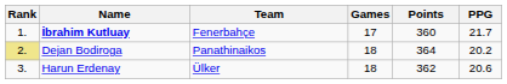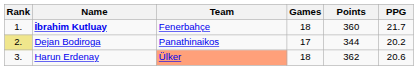İbrahim Kutluay | Games: 17 -> 18
Dejan Bodiroga | Games: 18 -> 17
Dejan Bodiroga | Points: 364 -> 344
Harun Erdenay | Team: no background -> lightsalmon background
